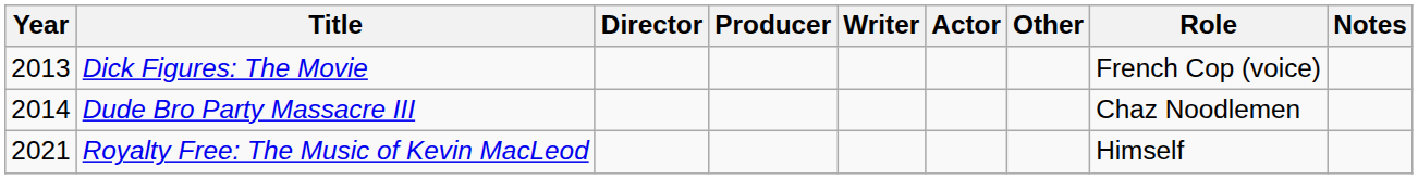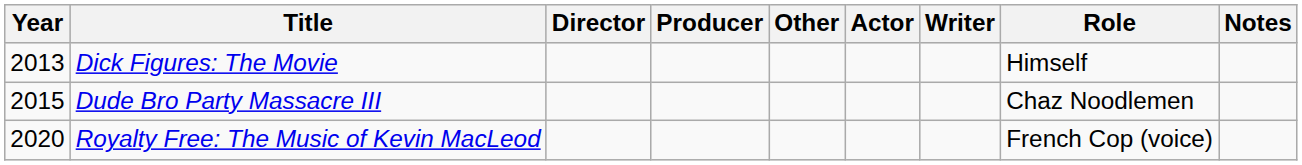columns swapped: Writer <-> Other
Dick Figures: The Movie | Role: French Cop (voice) -> Himself
Dude Bro Party Massacre III | Year: 2014 -> 2015
Royalty Free: The Music of Kevin MacLeod | Year: 2021 -> 2020
Royalty Free: The Music of Kevin MacLeod | Role: Himself -> French Cop (voice)
